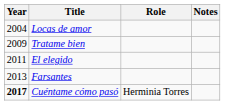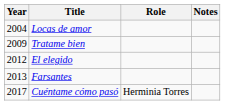El elegido | Year: 2011 -> 2012
Cuéntame cómo pasó | Year: bold -> normal
